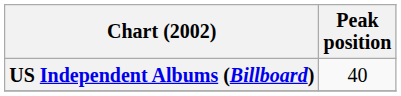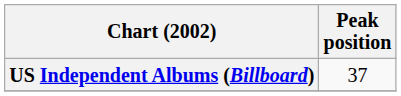US Independent Albums (Billboard) | Peak position: 40 -> 37
